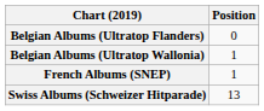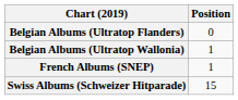Swiss Albums (Schweizer Hitparade) | Position: 13 -> 15
